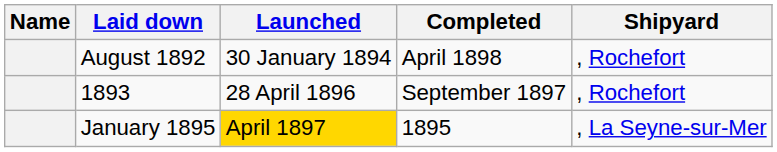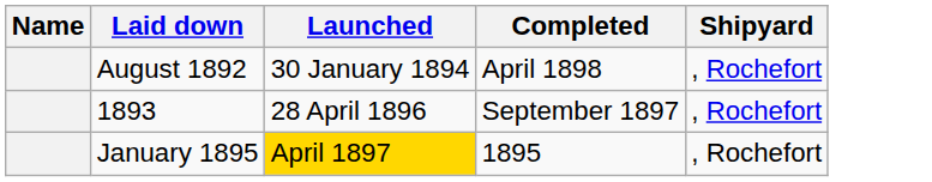January 1895 | Shipyard: , La Seyne-sur-Mer -> , Rochefort
